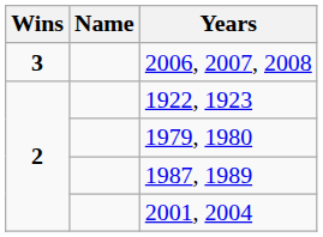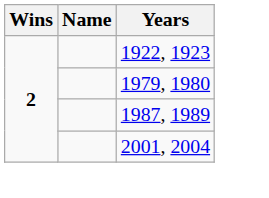- row: 3 | 2006, 2007, 2008
